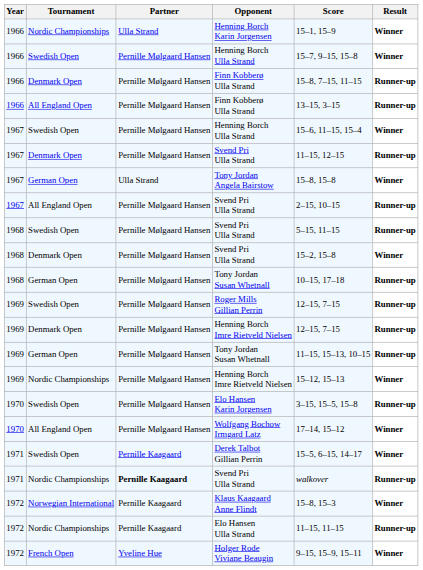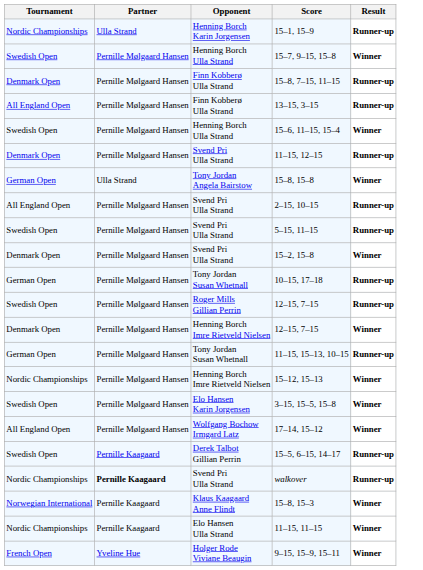- column: Year | 1966 | 1966 | 1966 | 1966 | 1967 | 1967 | 1967 | 1967 | 1968 | 1968 | 1968 | 1969 | 1969 | 1969 | 1969 | 1970 | 1970 | 1971 | 1971 | 1972 | 1972 | 1972
Henning Borch Karin Jorgensen | Result: Winner -> Runner-up
Denmark Open / Henning Borch Imre Rietveld Nielsen | Result: Runner-up -> Winner
Elo Hansen Karin Jorgensen | Result: Runner-up -> Winner
Derek Talbot Gillian Perrin | Result: Winner -> Runner-up
Elo Hansen Ulla Strand | Result: Runner-up -> Winner
